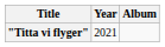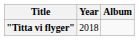"Titta vi flyger" | Year: 2021 -> 2018
